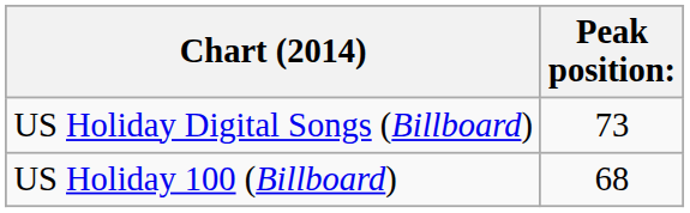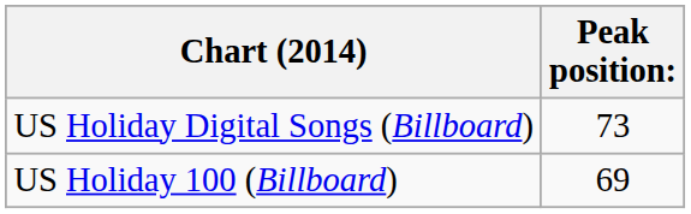US Holiday 100 (Billboard) | Peak position:: 68 -> 69
